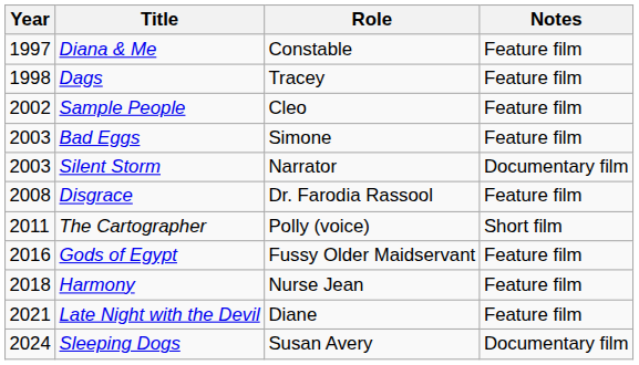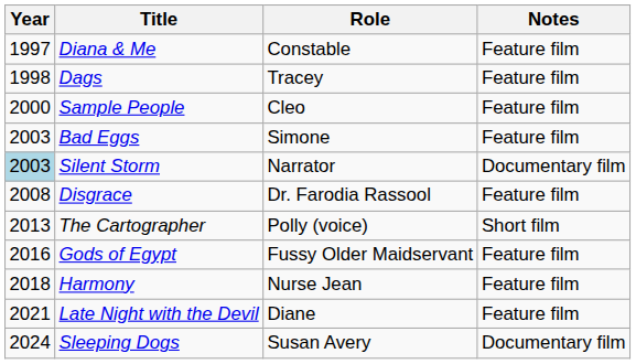Sample People | Year: 2002 -> 2000
Silent Storm | Year: no background -> lightblue background
The Cartographer | Year: 2011 -> 2013
